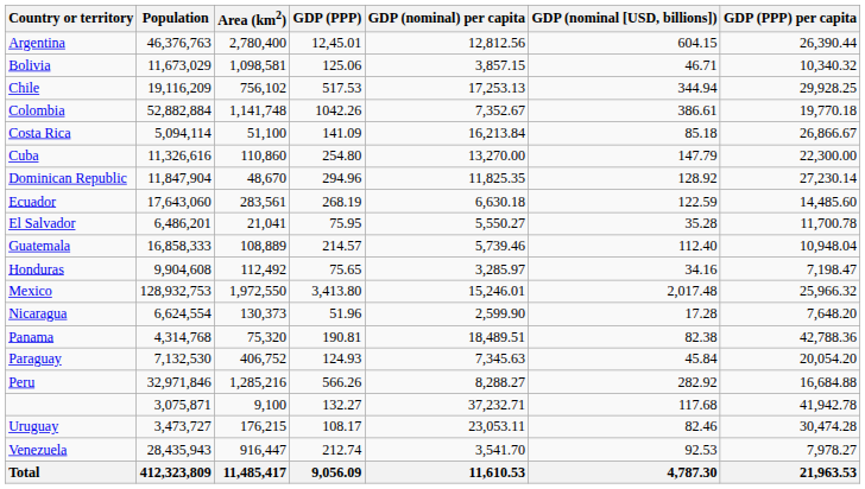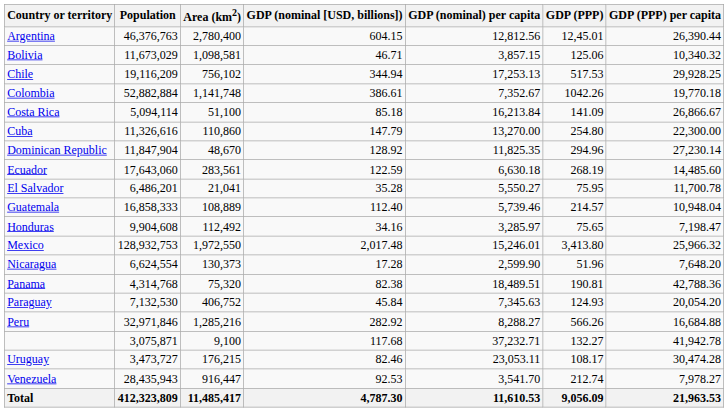columns swapped: GDP (nominal [USD, billions]) <-> GDP (PPP)
